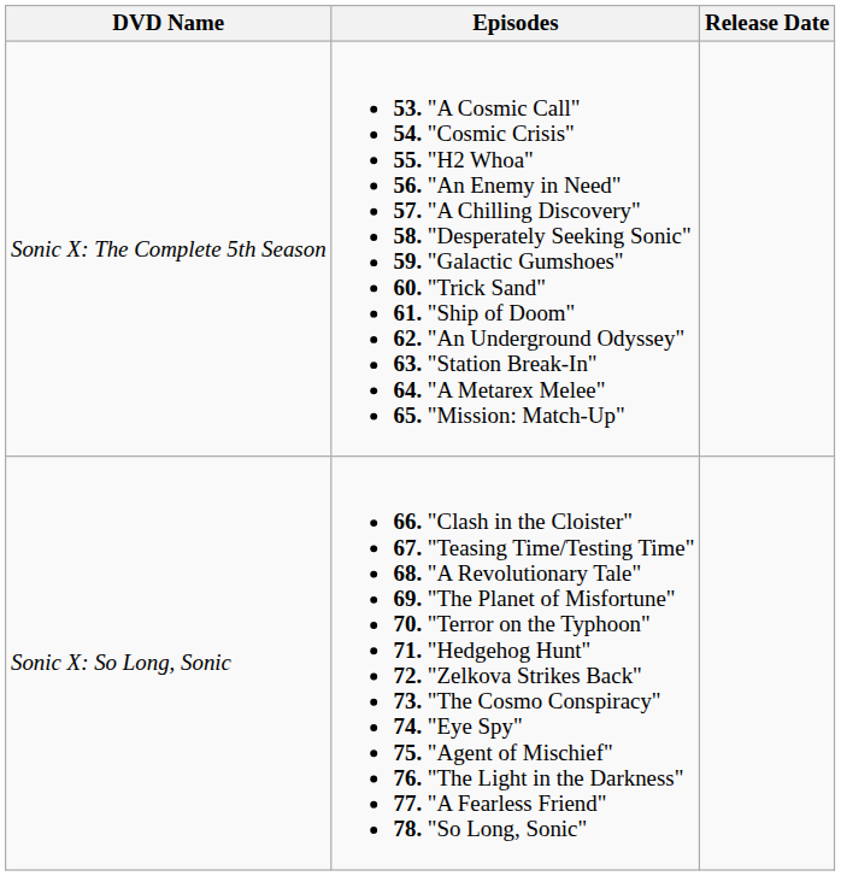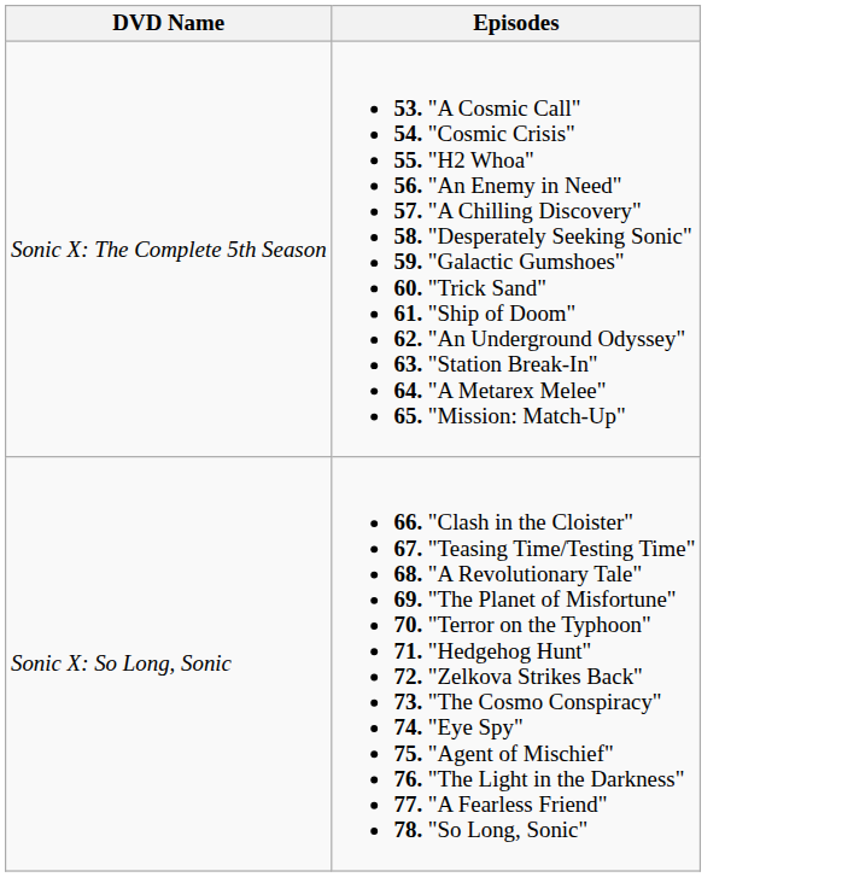- column: Release Date
